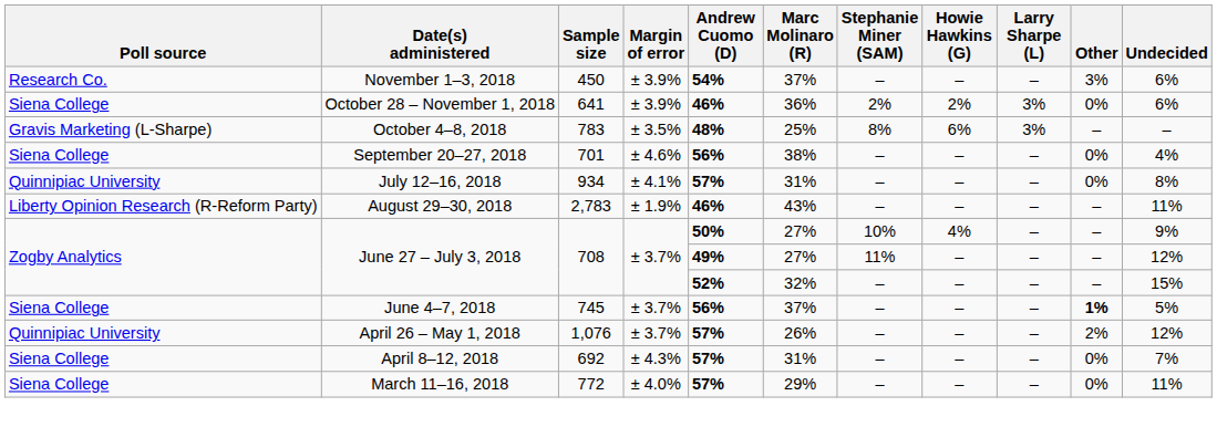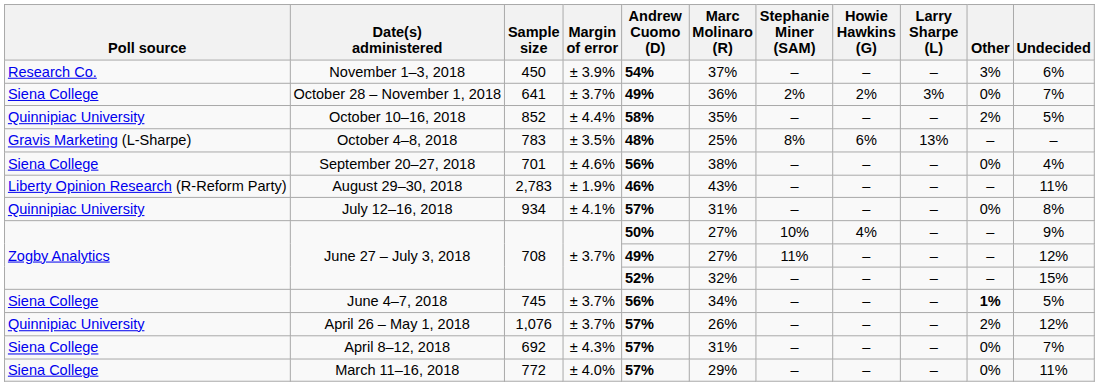October 28 – November 1, 2018 | Margin of error: ± 3.9% -> ± 3.7%
October 28 – November 1, 2018 | Andrew Cuomo (D): 46% -> 49%
October 28 – November 1, 2018 | Undecided: 6% -> 7%
+ row: Quinnipiac University | October 10–16, 2018 | 852 | ± 4.4% | 58% | 35% | – | – | – | 2% | 5%
October 4–8, 2018 | Larry Sharpe (L): 3% -> 13%
rows swapped: August 29–30, 2018 <-> July 12–16, 2018
June 4–7, 2018 | Marc Molinaro (R): 37% -> 34%
